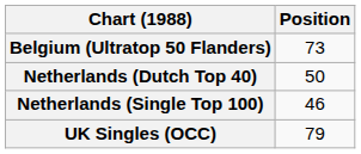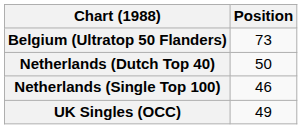UK Singles (OCC) | Position: 79 -> 49
